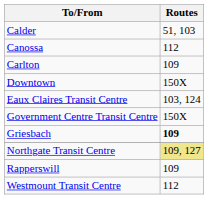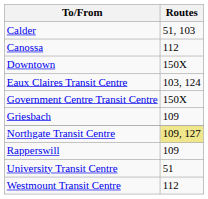- row: Carlton | 109
Griesbach | Routes: bold -> normal
+ row: University Transit Centre | 51
